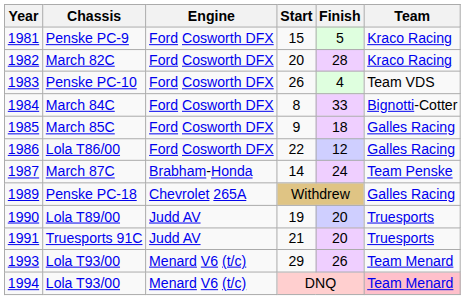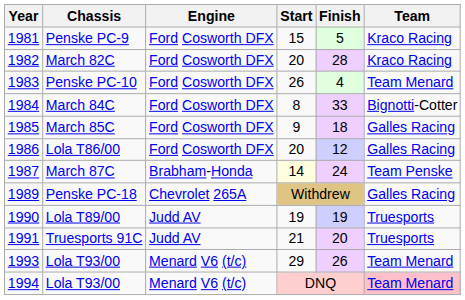Penske PC-10 | Team: Team VDS -> Team Menard
Lola T86/00 | Start: 22 -> 20
March 87C | Start: no background -> lightyellow background
Lola T89/00 | Finish: 20 -> 19
